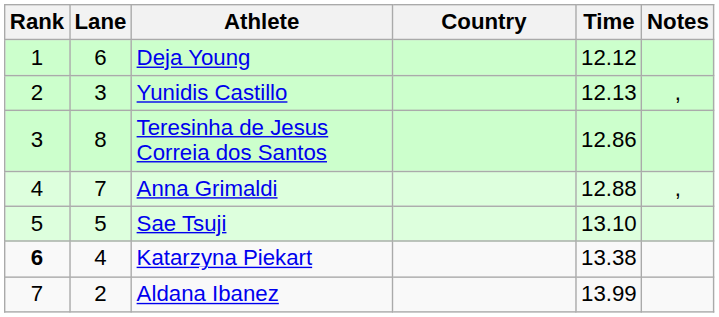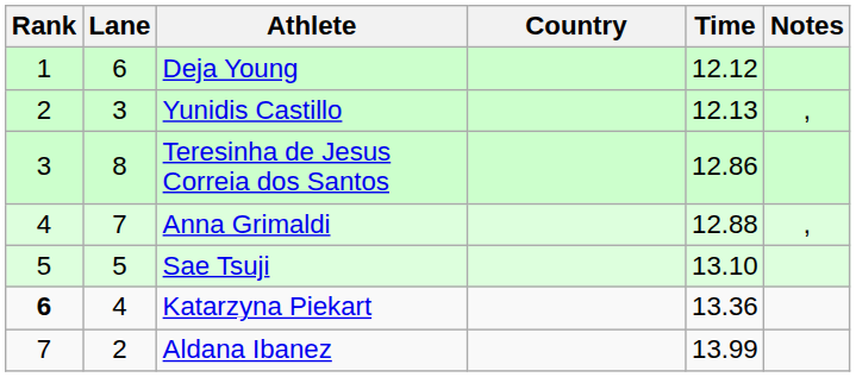Katarzyna Piekart | Time: 13.38 -> 13.36
